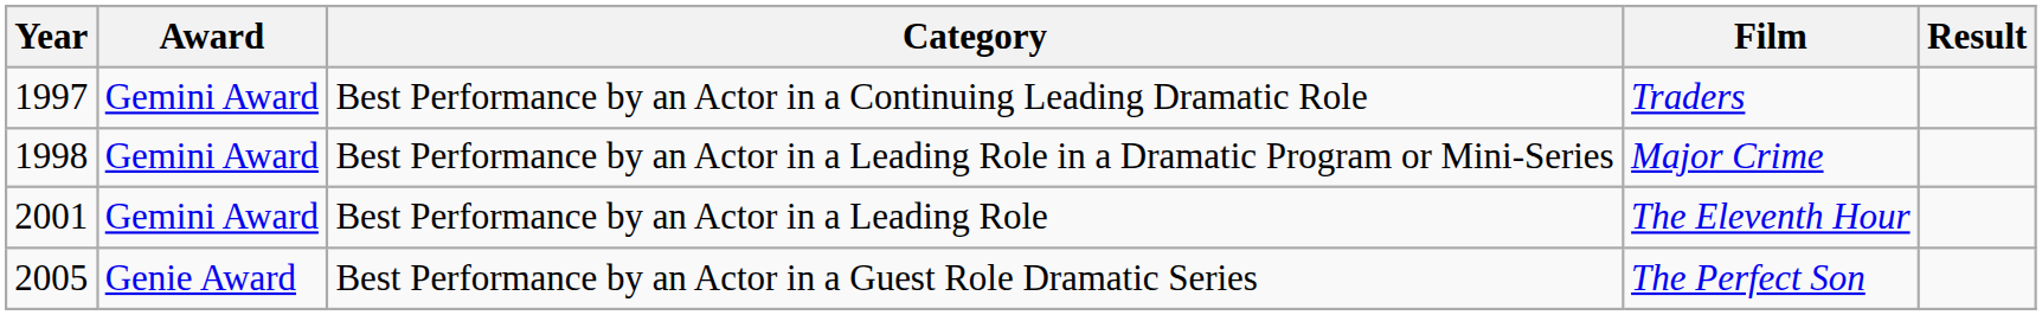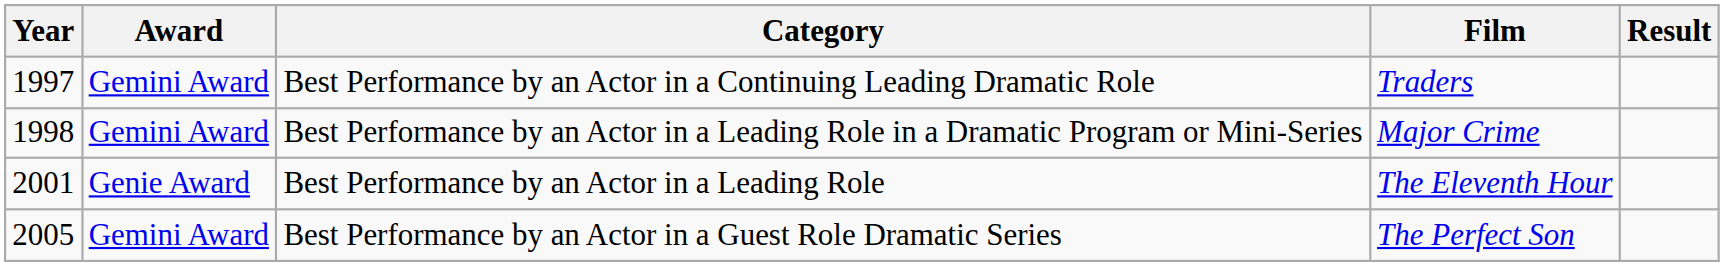Best Performance by an Actor in a Leading Role | Award: Gemini Award -> Genie Award
Best Performance by an Actor in a Guest Role Dramatic Series | Award: Genie Award -> Gemini Award
